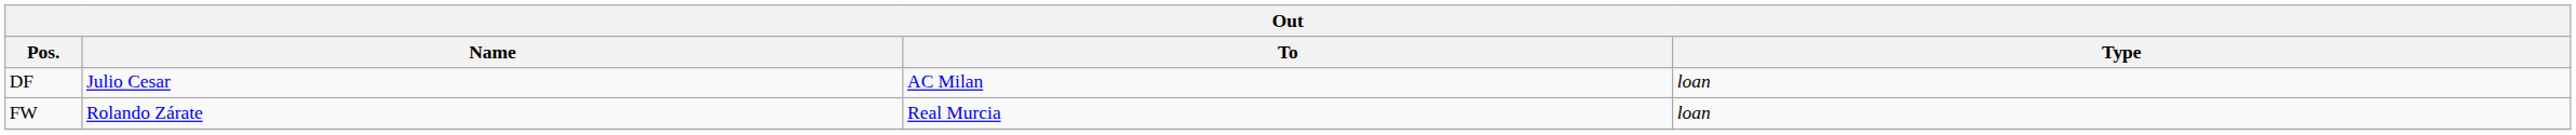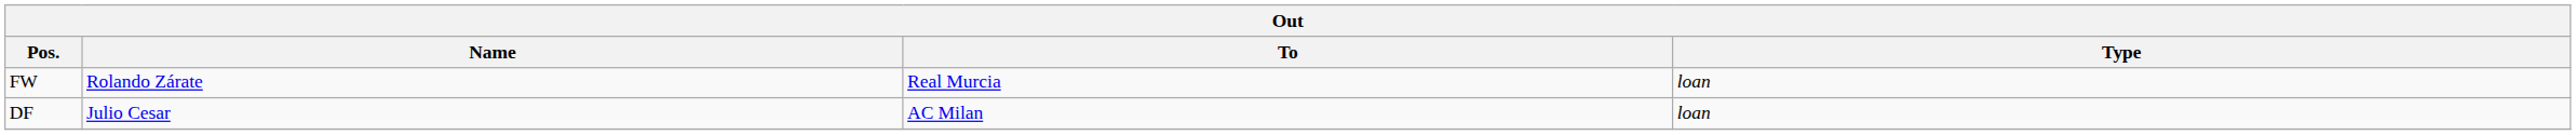rows swapped: DF <-> FW
